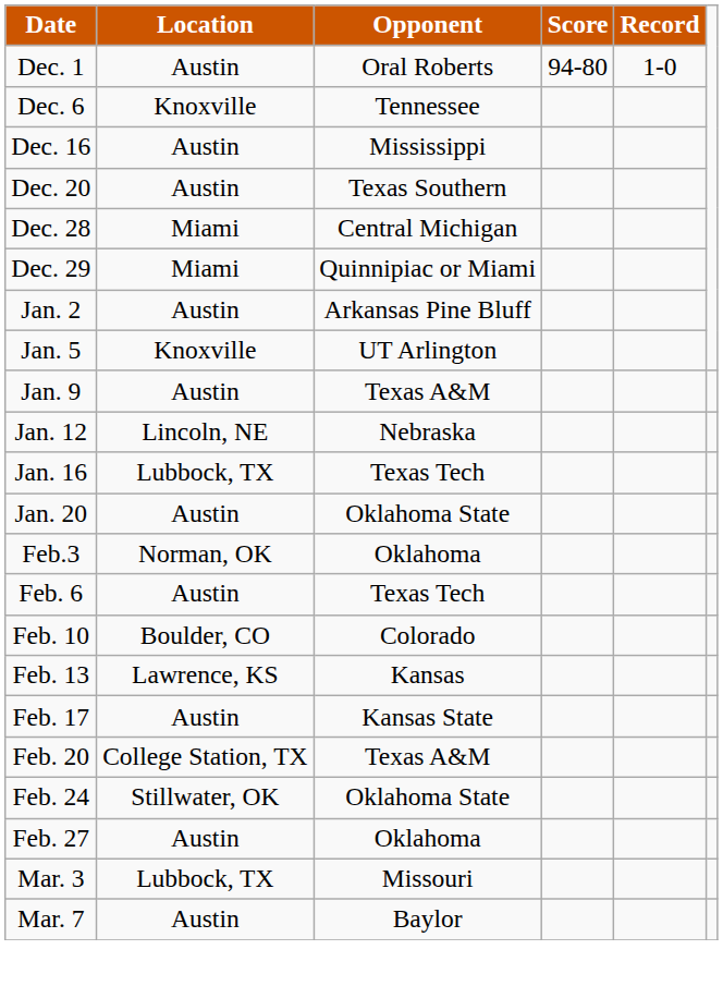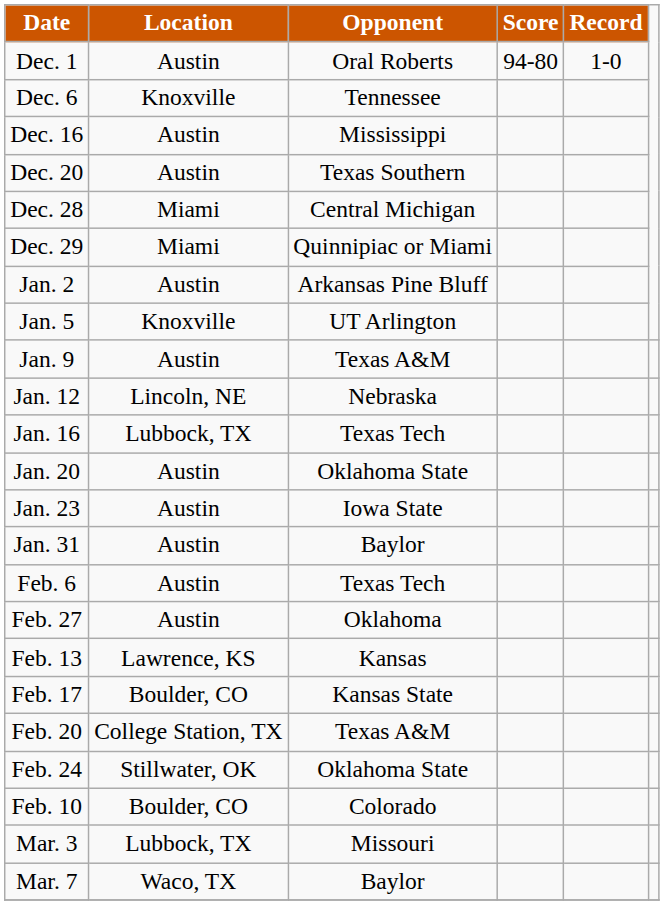+ row: Jan. 23 | Austin | Iowa State
+ row: Jan. 31 | Austin | Baylor
- row: Feb.3 | Norman, OK | Oklahoma
rows swapped: Feb. 10 <-> Feb. 27
Feb. 17 | Location: Austin -> Boulder, CO
Mar. 7 | Location: Austin -> Waco, TX
